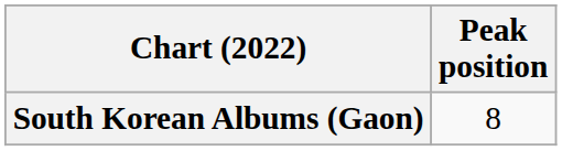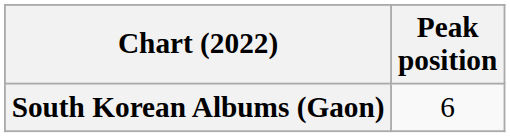South Korean Albums (Gaon) | Peak position: 8 -> 6
